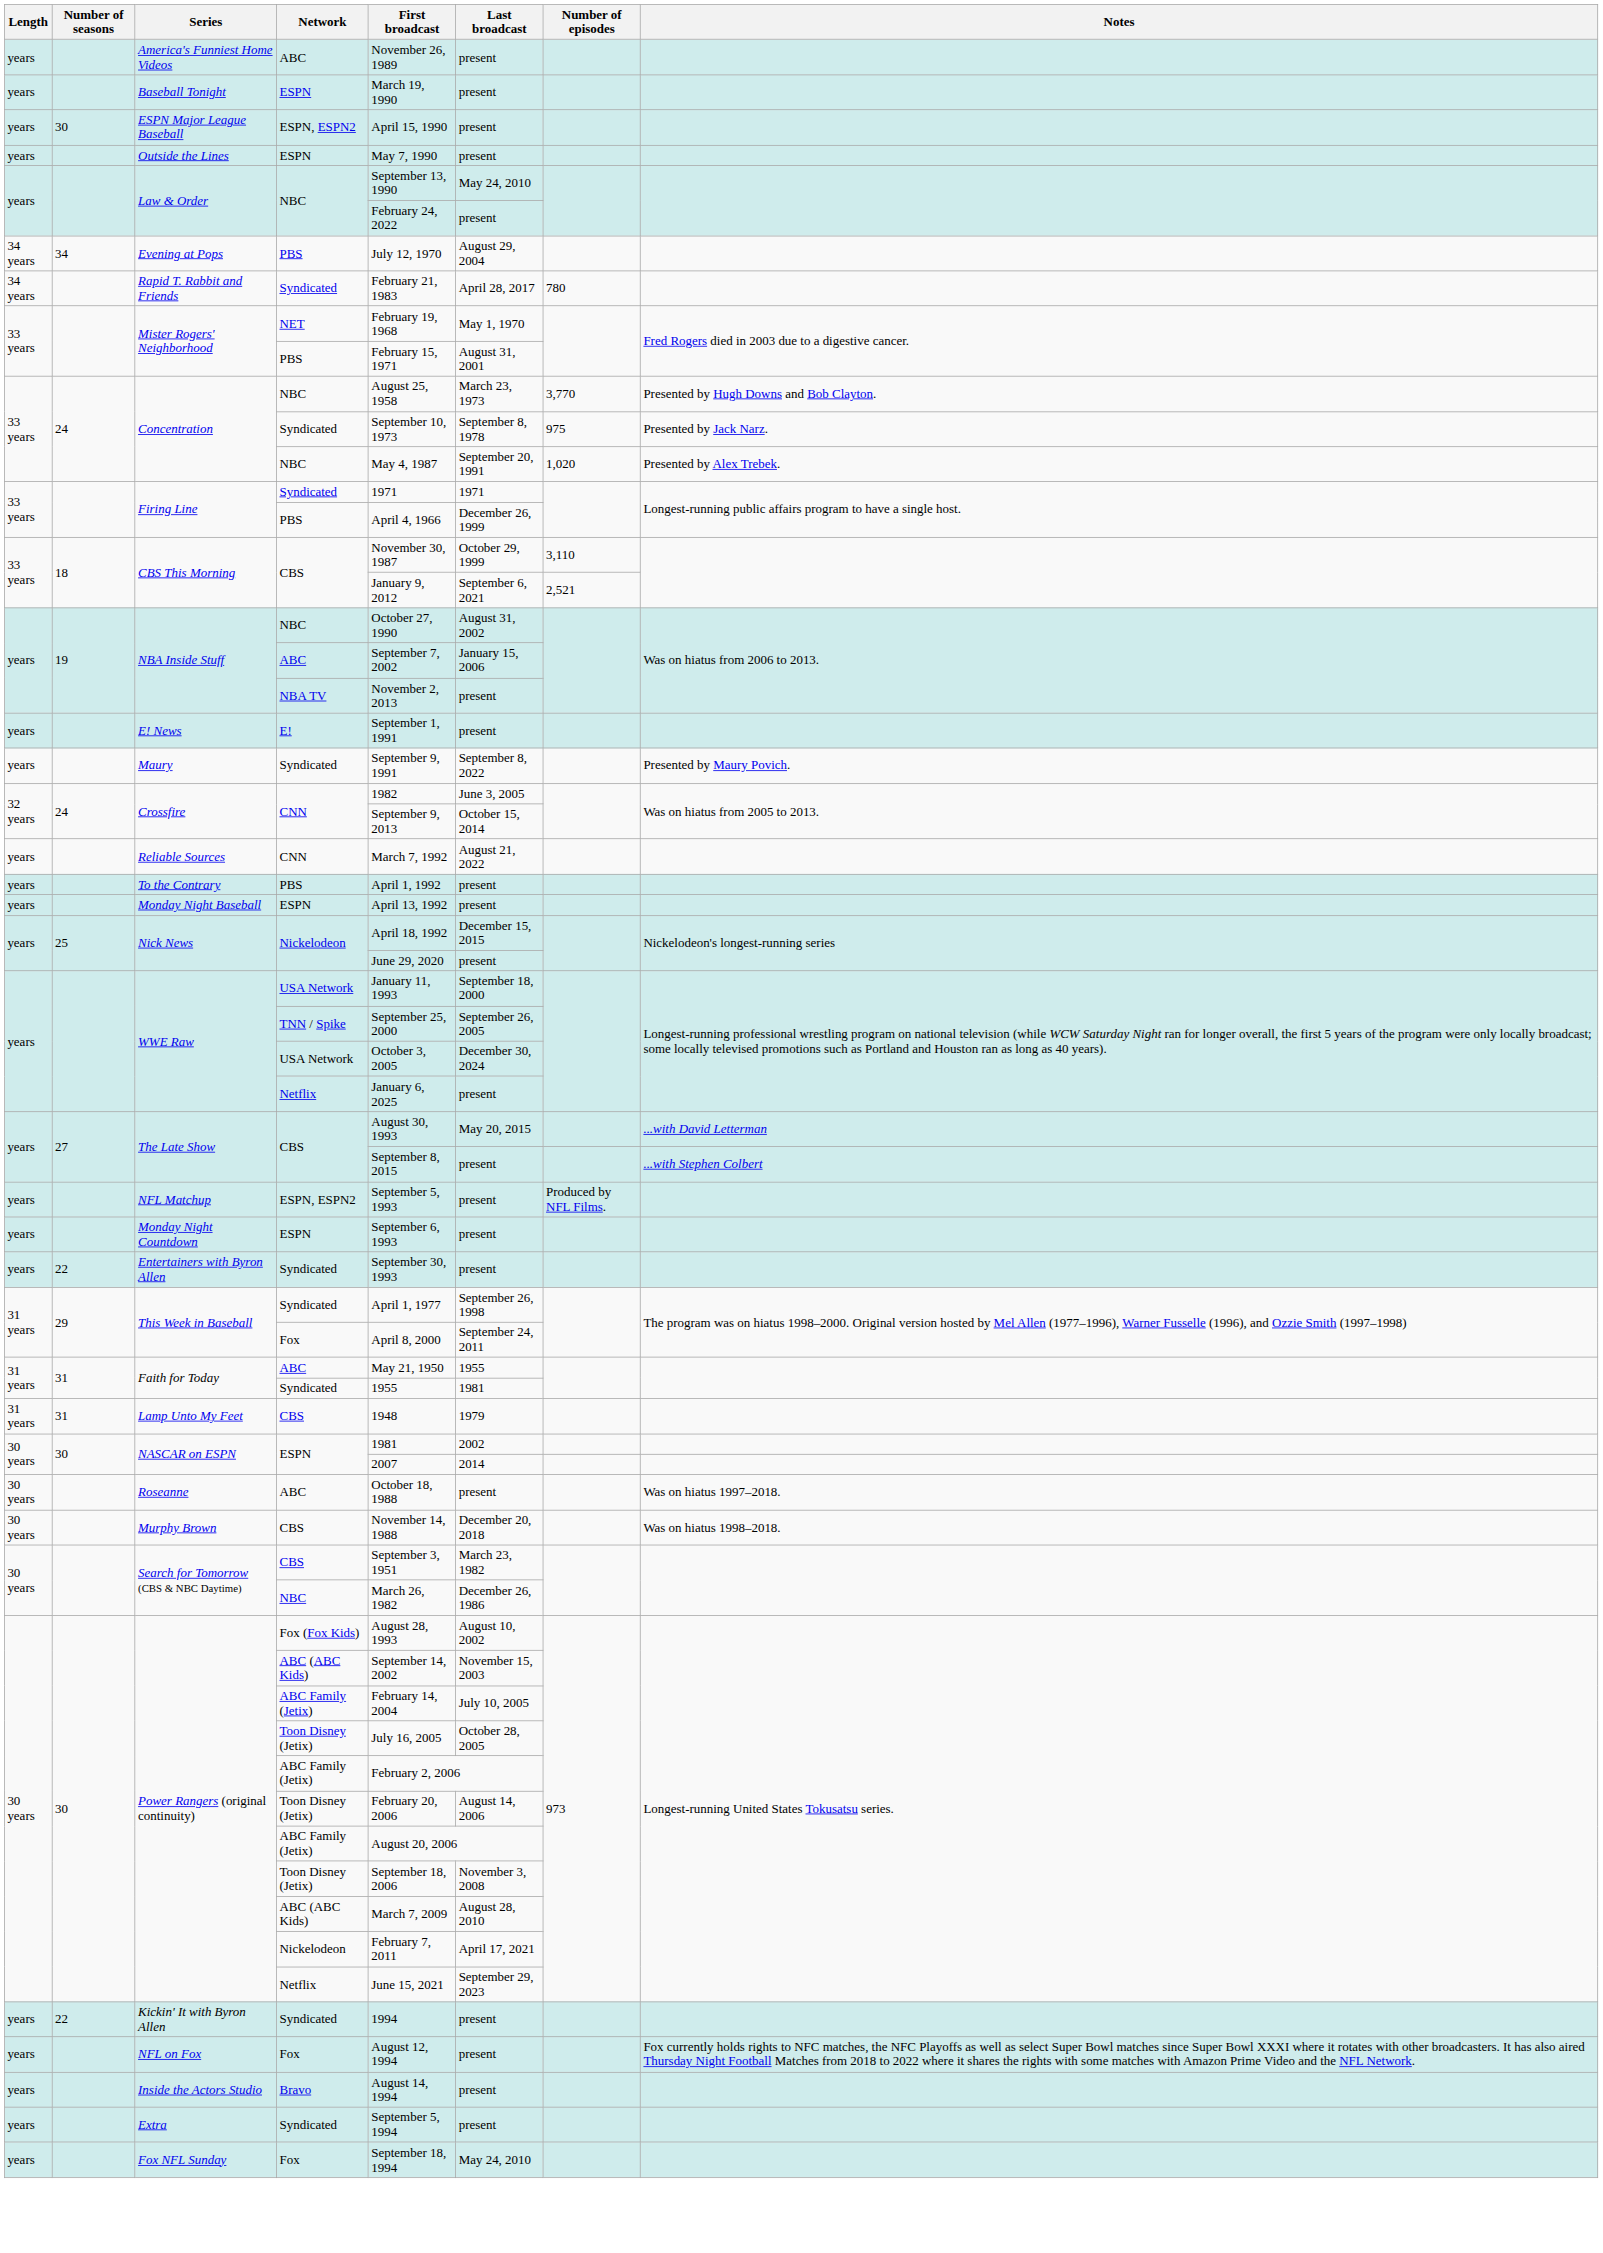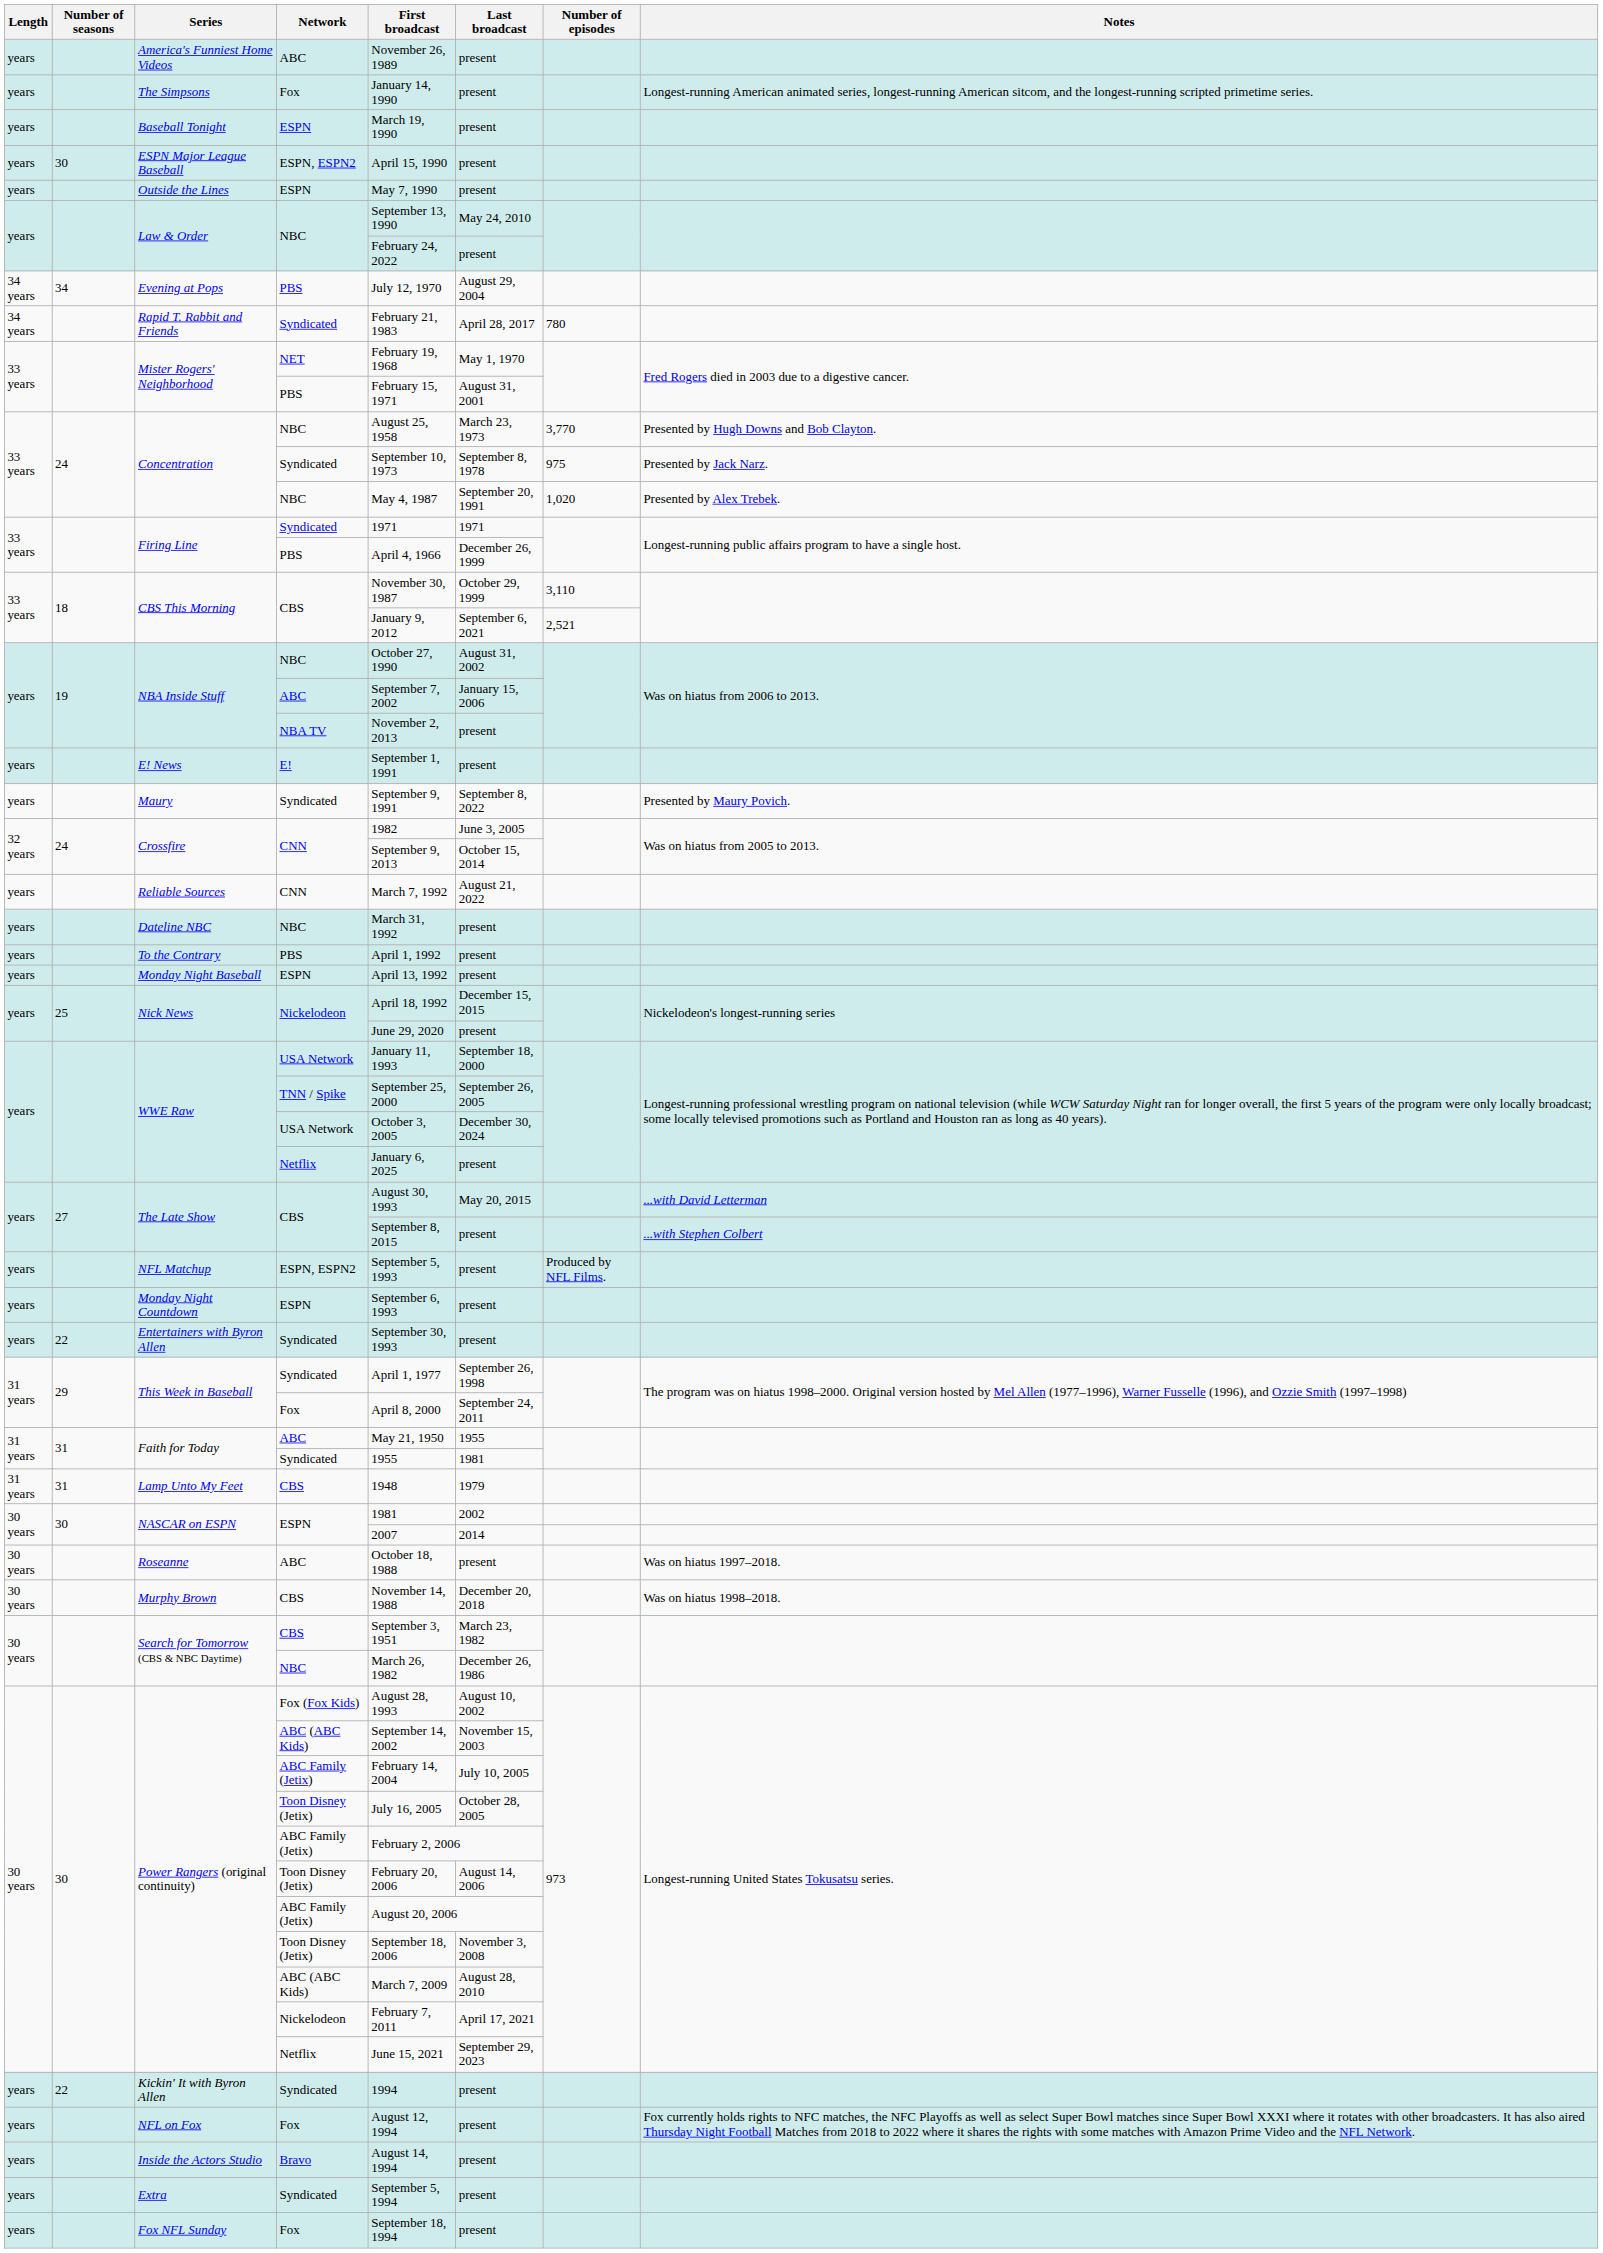+ row: years | The Simpsons | Fox | January 14, 1990 | present | Longest-running American animated series, longest-running American sitcom, and the longest-running scripted primetime series.
+ row: years | Dateline NBC | NBC | March 31, 1992 | present
Fox NFL Sunday | Last broadcast: May 24, 2010 -> present
